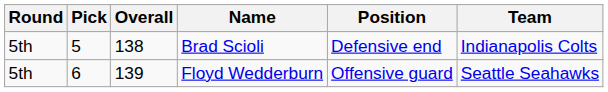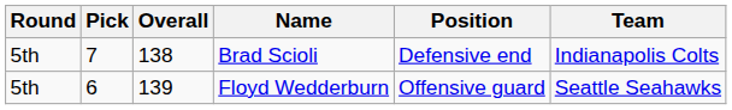Brad Scioli | Pick: 5 -> 7
